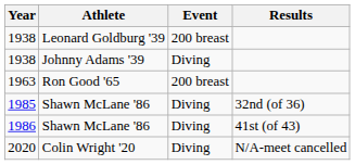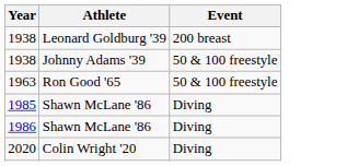- column: Results | 32nd (of 36) | 41st (of 43) | N/A-meet cancelled
1938 / Johnny Adams '39 | Event: Diving -> 50 & 100 freestyle
1963 | Event: 200 breast -> 50 & 100 freestyle
